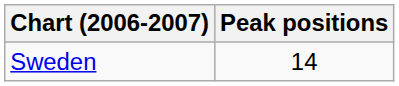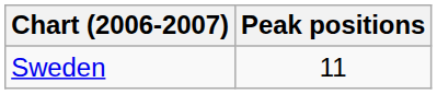Sweden | Peak positions: 14 -> 11
